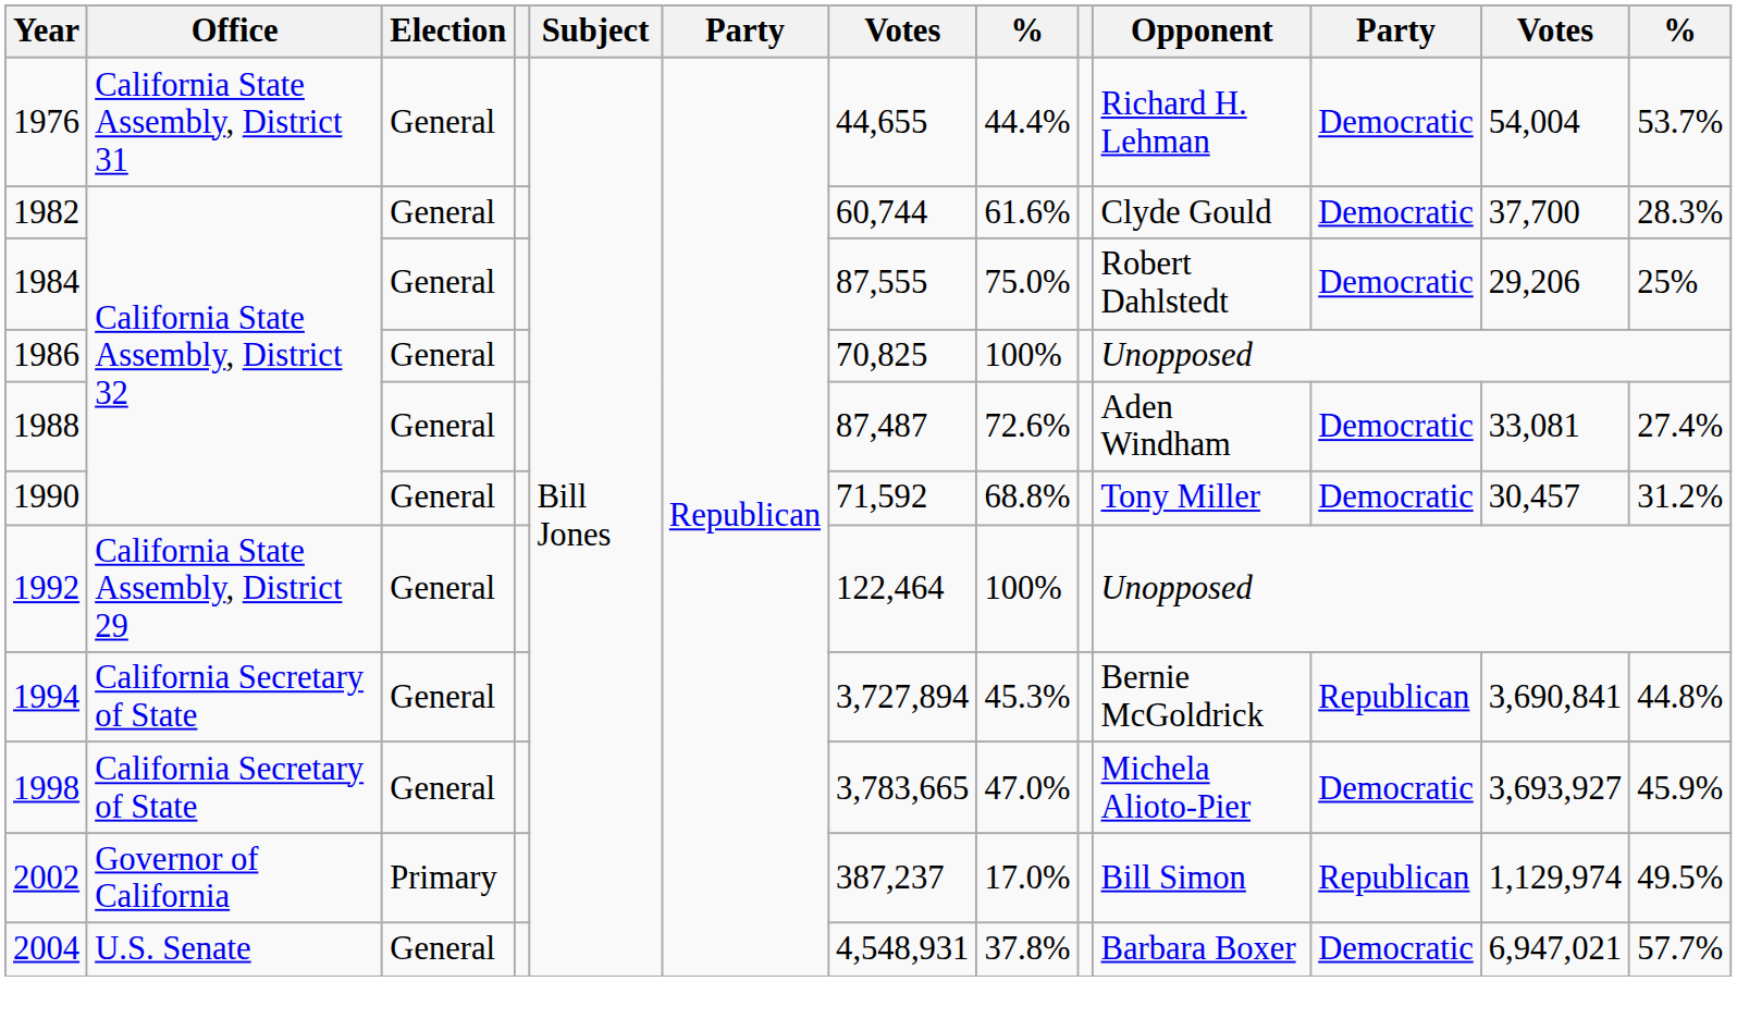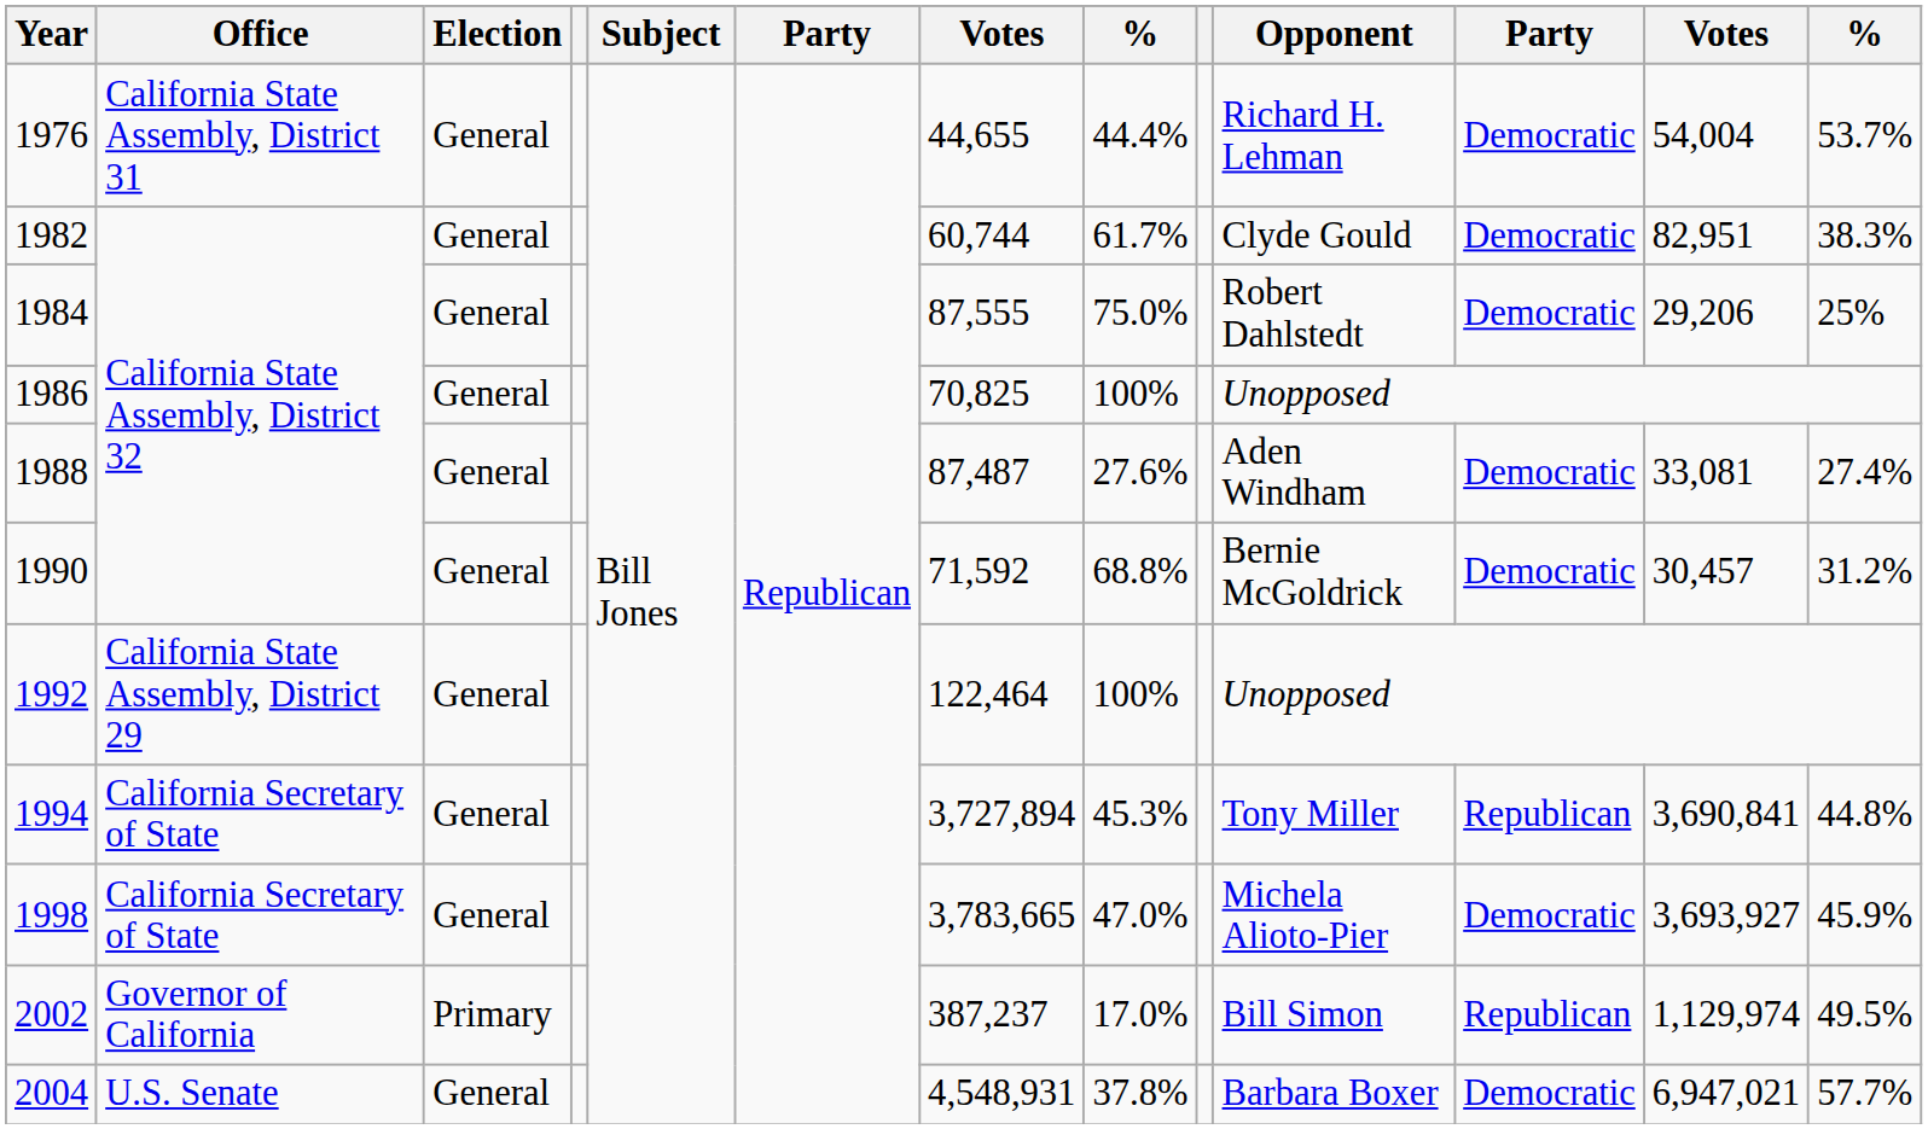1982 | column 8: 61.6% -> 61.7%
1982 | column 12: 37,700 -> 82,951
1982 | column 13: 28.3% -> 38.3%
1988 | column 8: 72.6% -> 27.6%
1990 | Opponent: Tony Miller -> Bernie McGoldrick
1994 | Opponent: Bernie McGoldrick -> Tony Miller
